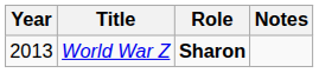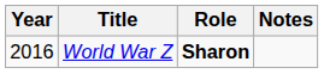World War Z | Year: 2013 -> 2016
